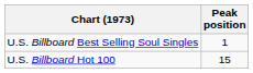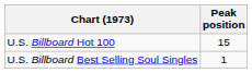rows swapped: U.S. Billboard Hot 100 <-> U.S. Billboard Best Selling Soul Singles
